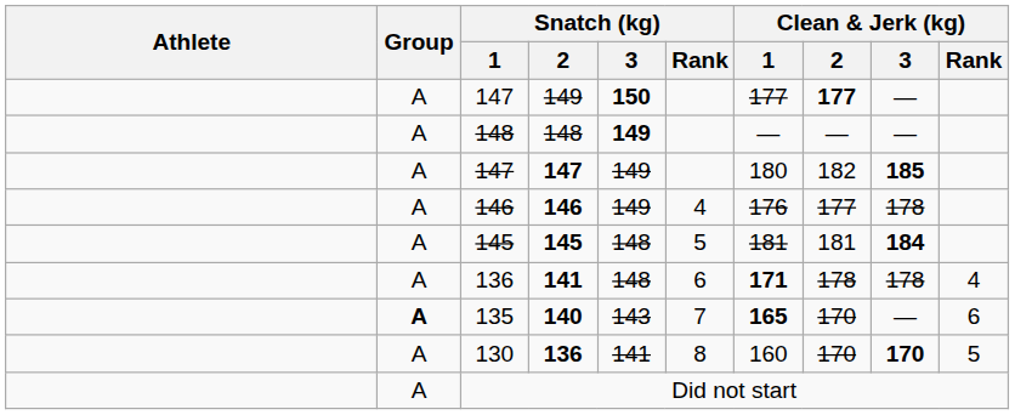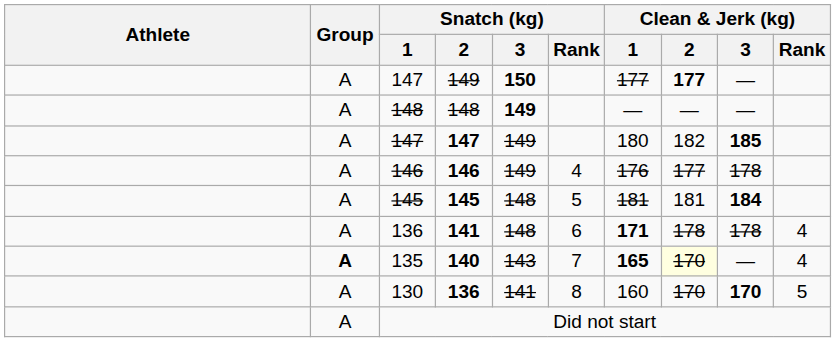140 | Clean & Jerk (kg) / 2: no background -> lightyellow background
140 | Clean & Jerk (kg) / Rank: 6 -> 4
